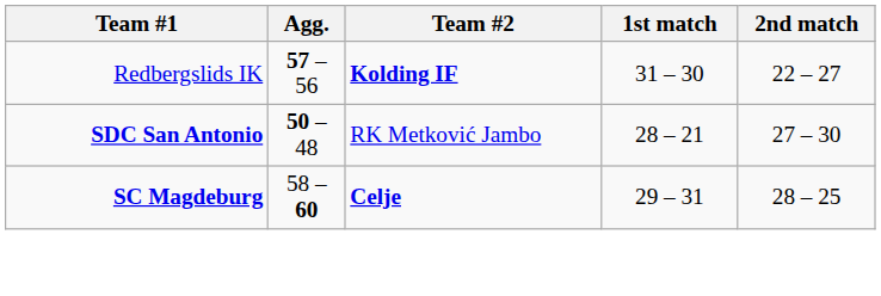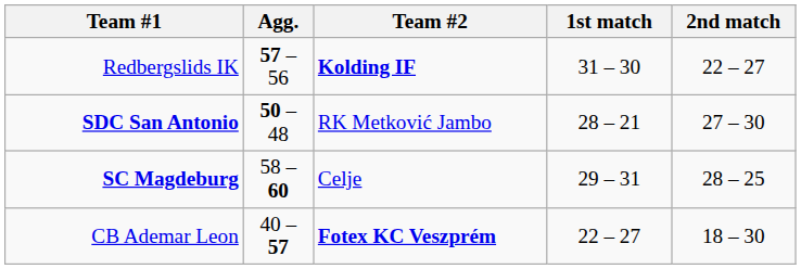SC Magdeburg | Team #2: bold -> normal
+ row: CB Ademar Leon | 40 – 57 | Fotex KC Veszprém | 22 – 27 | 18 – 30
